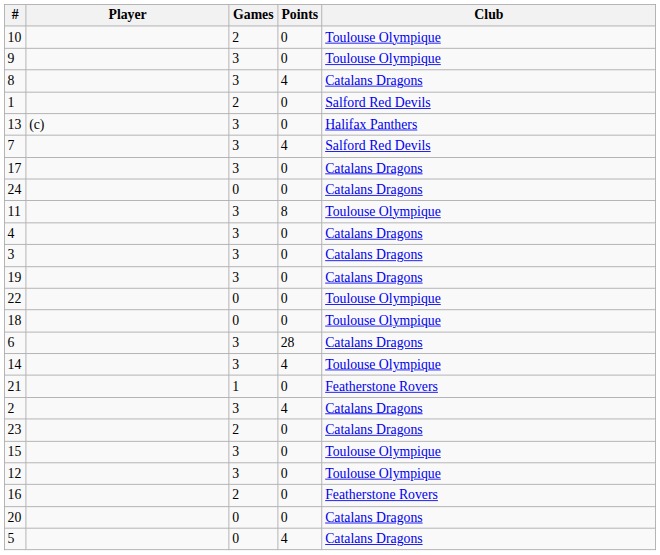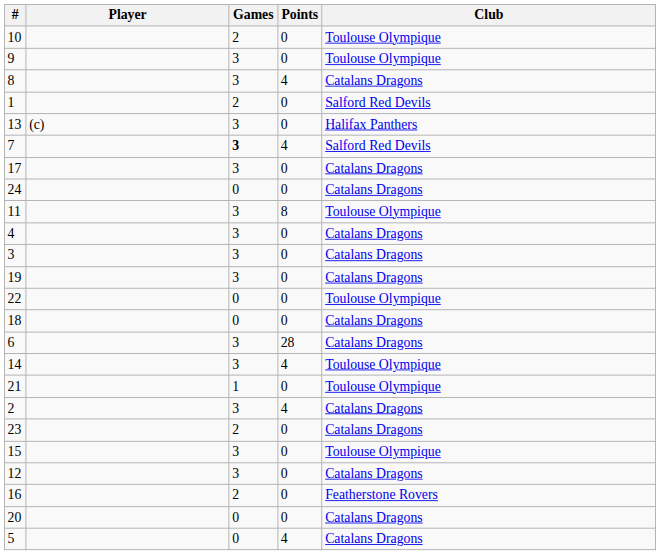7 | Games: normal -> bold
18 | Club: Toulouse Olympique -> Catalans Dragons
21 | Club: Featherstone Rovers -> Toulouse Olympique
12 | Club: Toulouse Olympique -> Catalans Dragons
